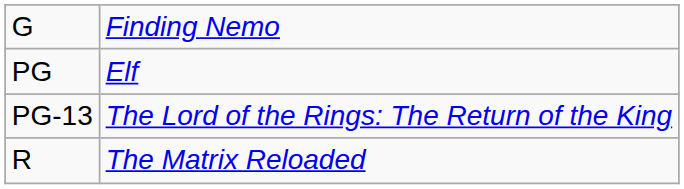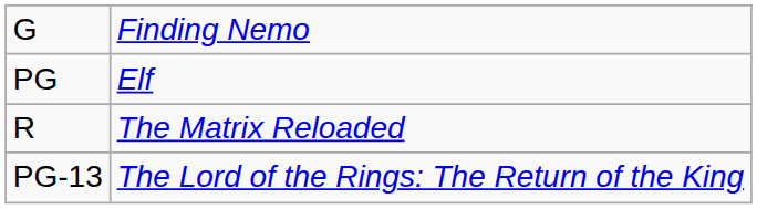rows swapped: PG-13 <-> R
